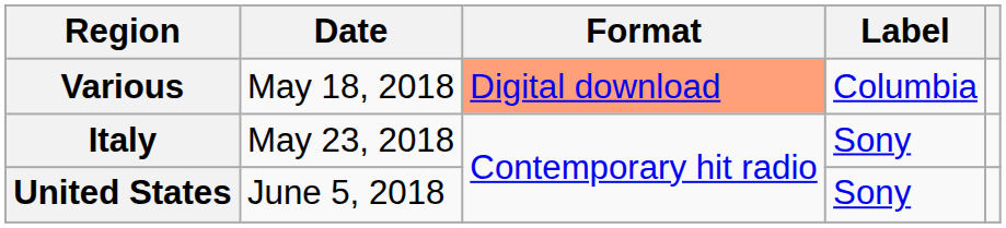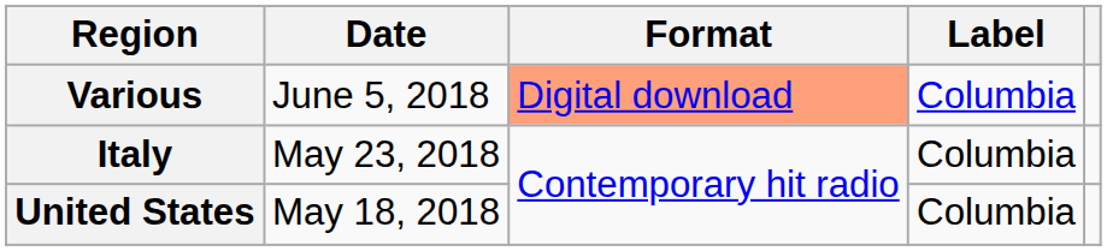Various | Date: May 18, 2018 -> June 5, 2018
Italy | Label: Sony -> Columbia
United States | Date: June 5, 2018 -> May 18, 2018
United States | Label: Sony -> Columbia
